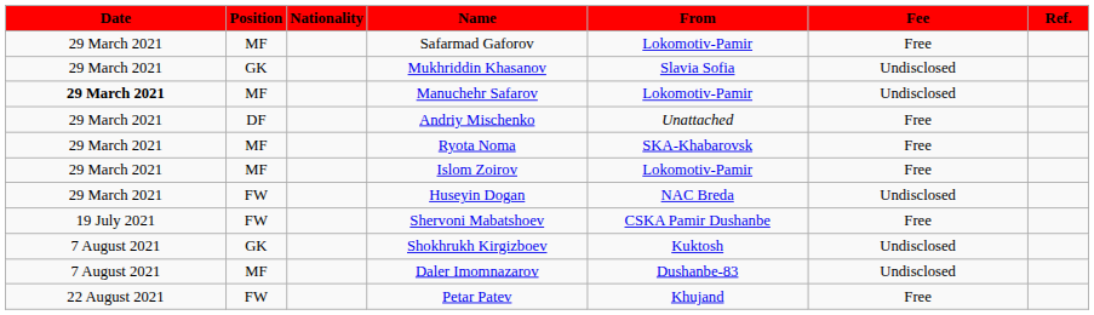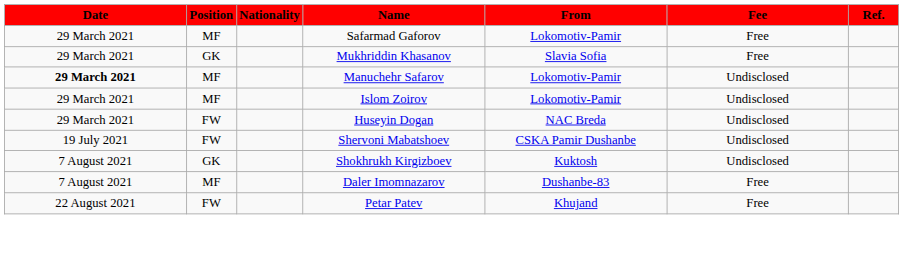Mukhriddin Khasanov | Fee: Undisclosed -> Free
- row: 29 March 2021 | DF | Andriy Mischenko | Unattached | Free
- row: 29 March 2021 | MF | Ryota Noma | SKA-Khabarovsk | Free
Islom Zoirov | Fee: Free -> Undisclosed
Shervoni Mabatshoev | Fee: Free -> Undisclosed
Daler Imomnazarov | Fee: Undisclosed -> Free
